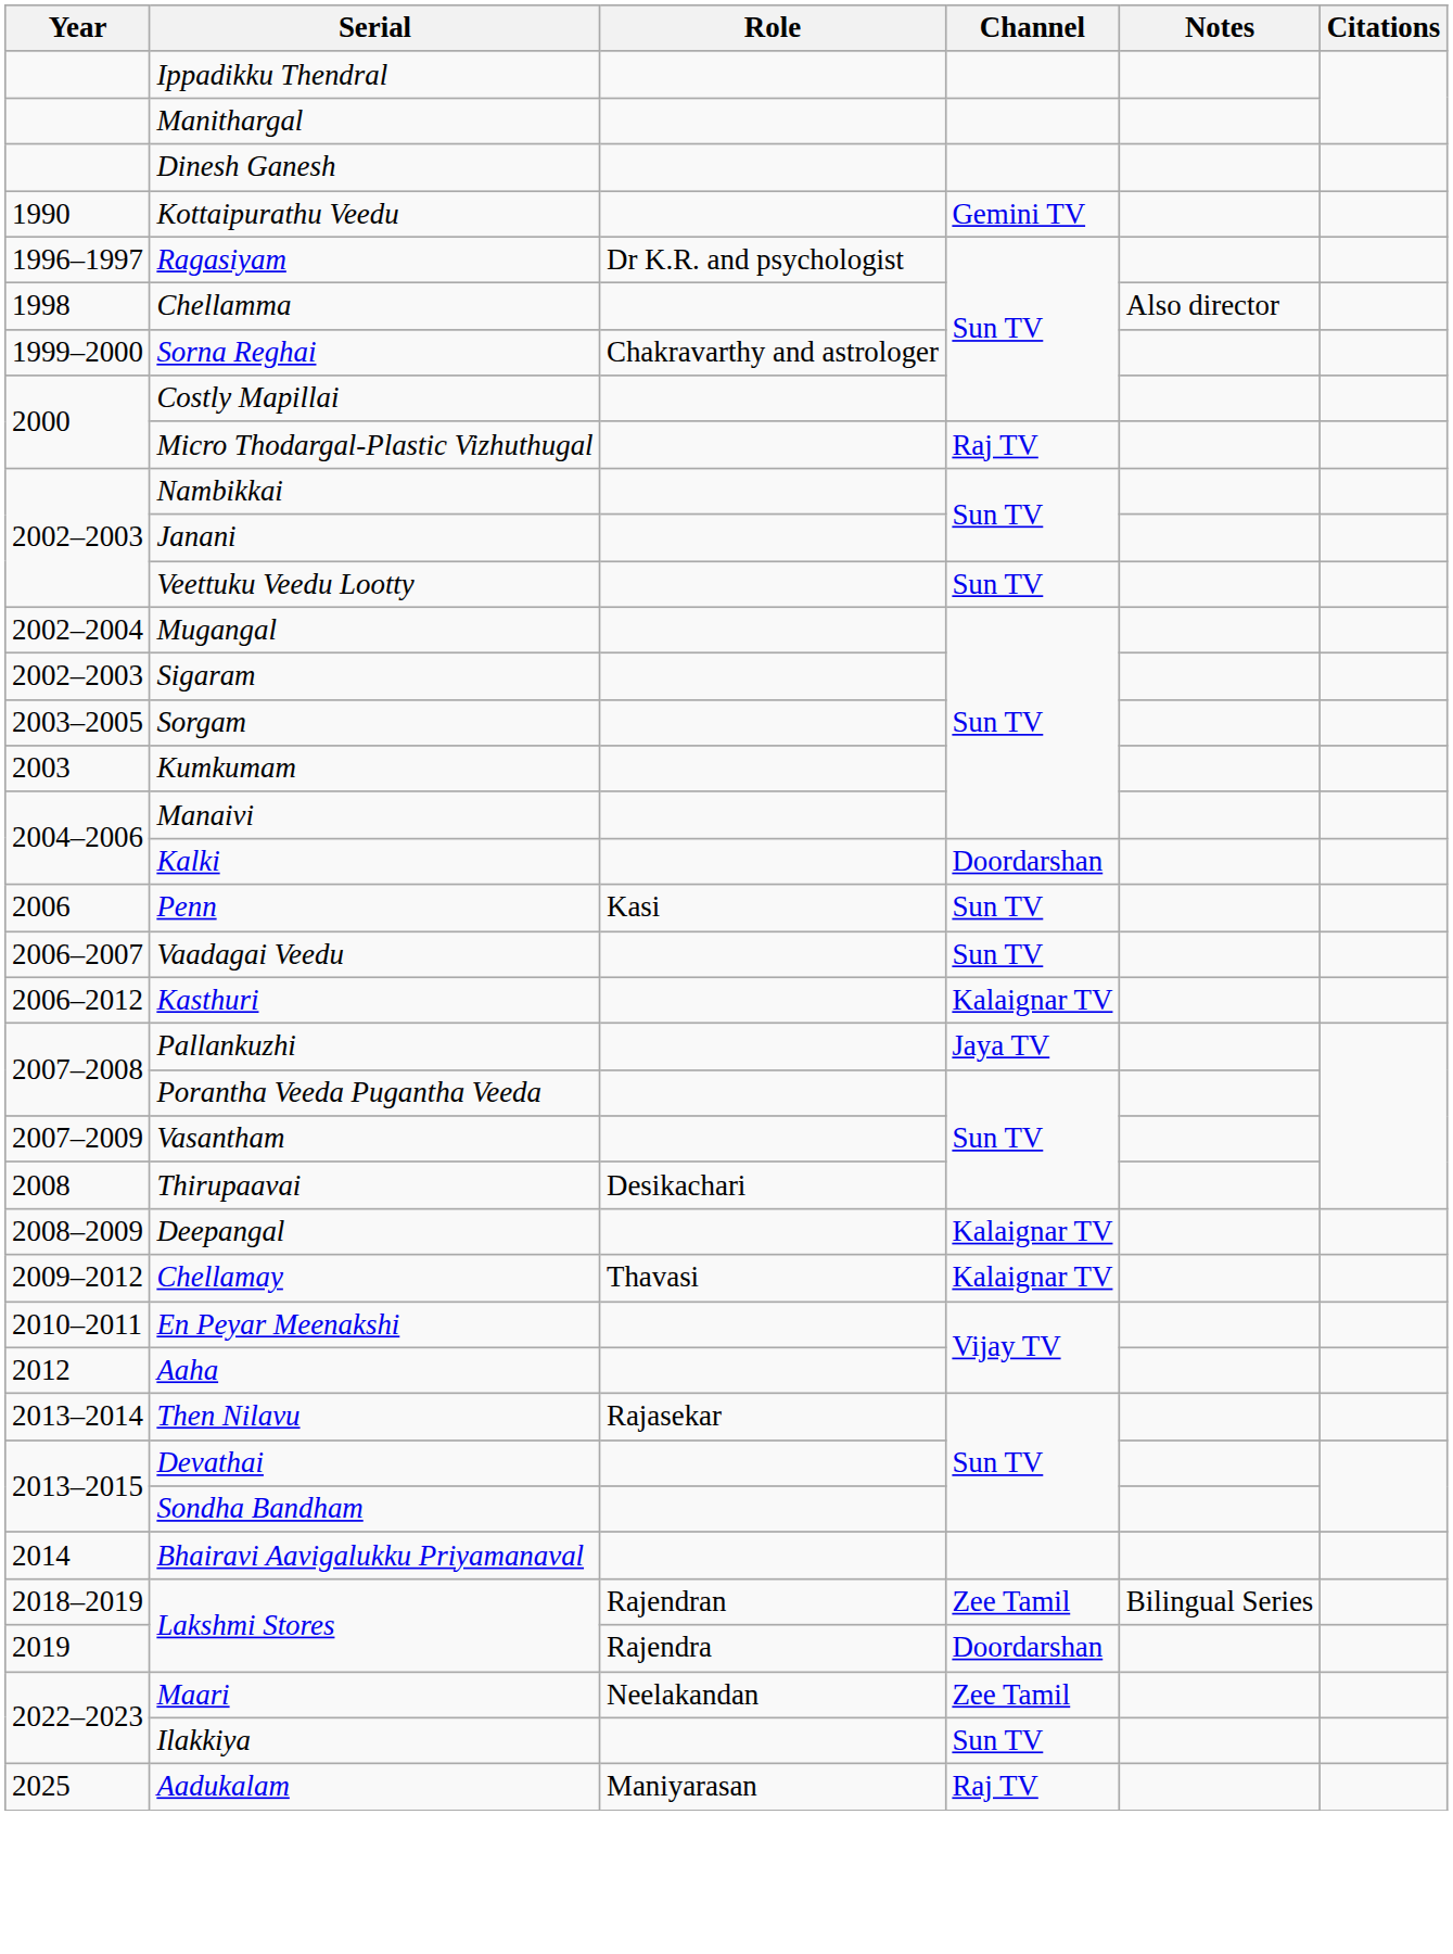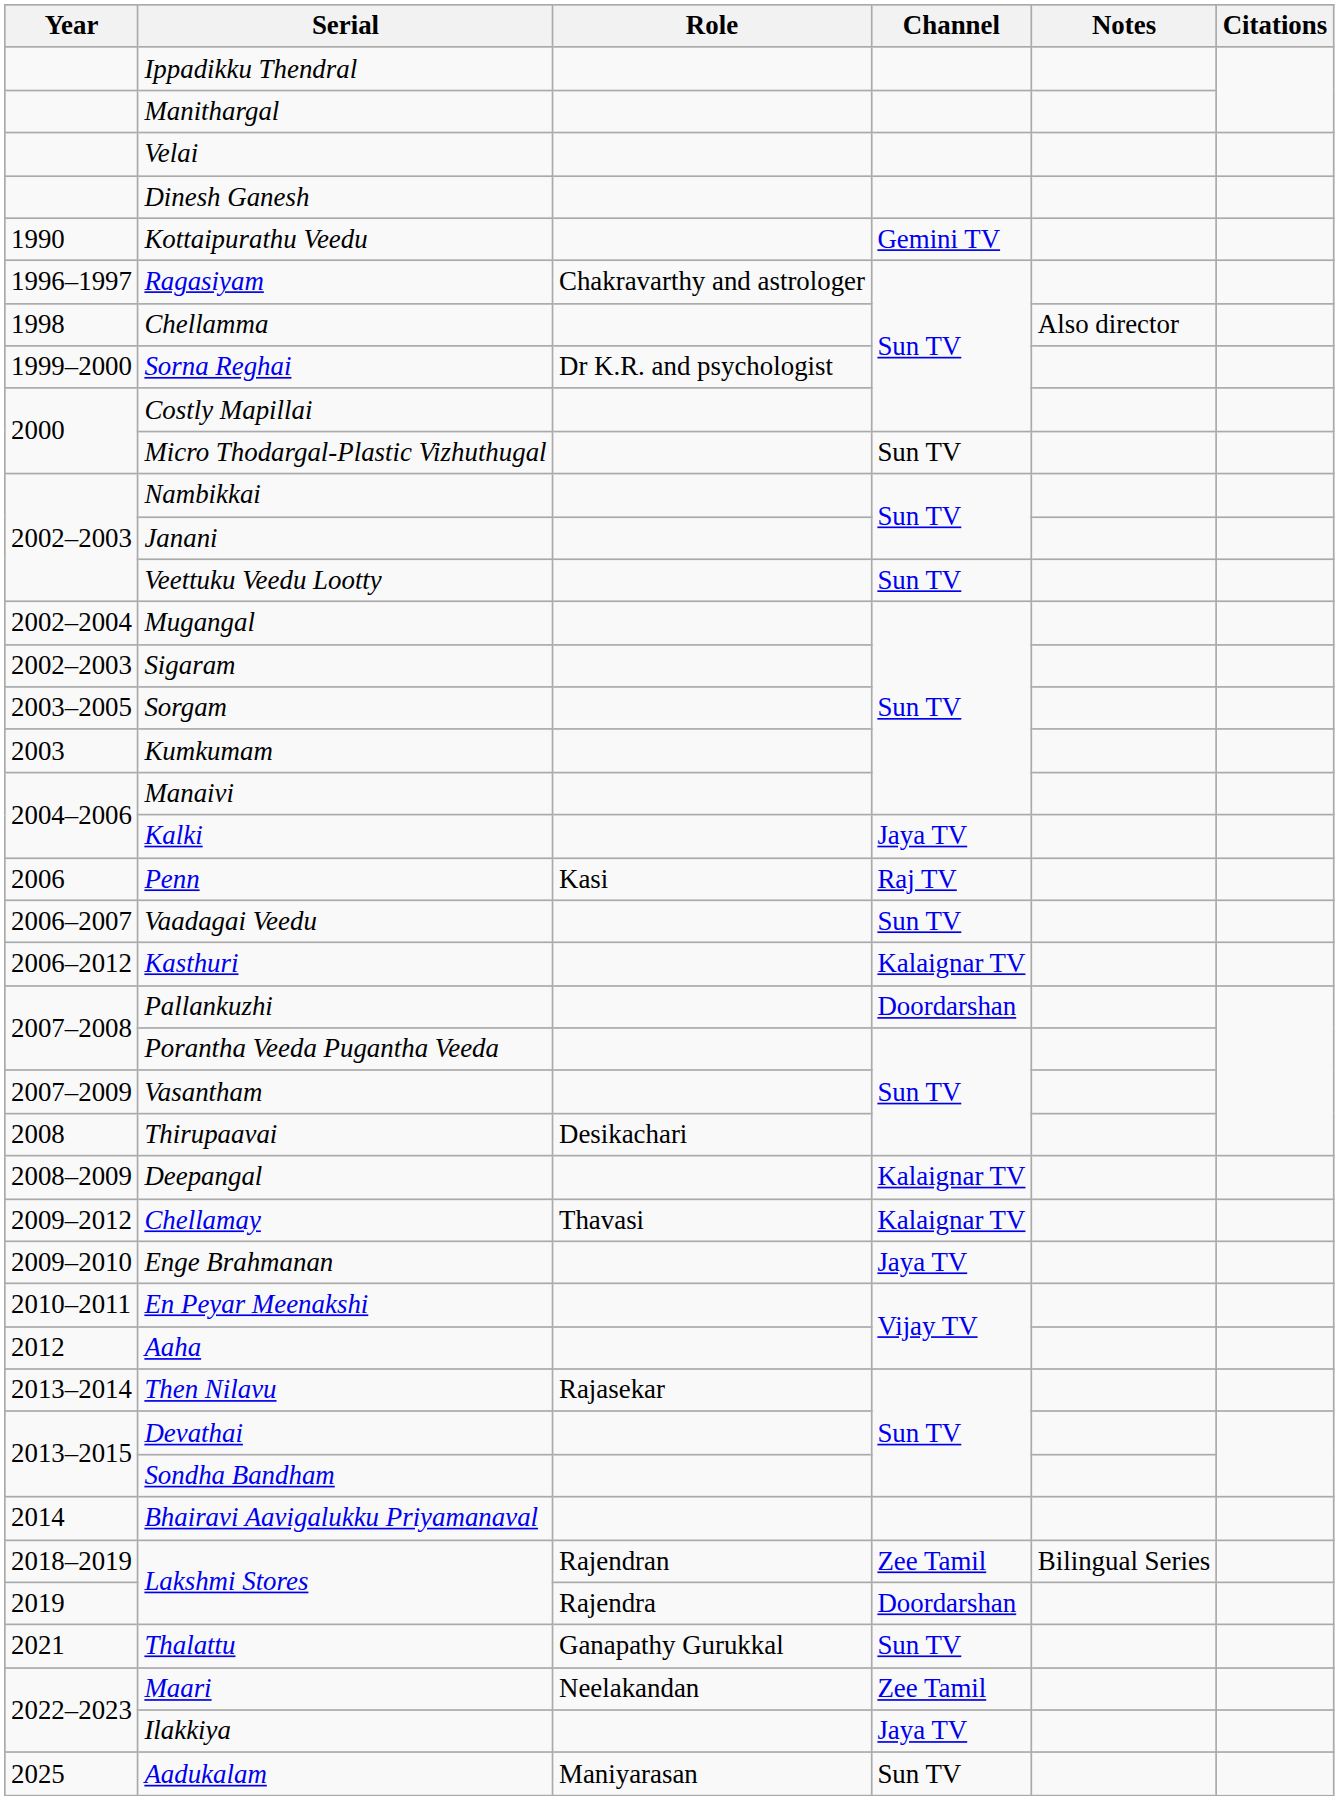+ row: Velai
Ragasiyam | Role: Dr K.R. and psychologist -> Chakravarthy and astrologer
Sorna Reghai | Role: Chakravarthy and astrologer -> Dr K.R. and psychologist
Micro Thodargal-Plastic Vizhuthugal | Channel: Raj TV -> Sun TV
Kalki | Channel: Doordarshan -> Jaya TV
Penn | Channel: Sun TV -> Raj TV
Pallankuzhi | Channel: Jaya TV -> Doordarshan
+ row: 2009–2010 | Enge Brahmanan | Jaya TV
+ row: 2021 | Thalattu | Ganapathy Gurukkal | Sun TV
Ilakkiya | Channel: Sun TV -> Jaya TV
Aadukalam | Channel: Raj TV -> Sun TV
